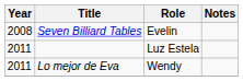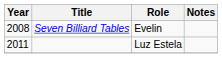- row: 2011 | Lo mejor de Eva | Wendy
